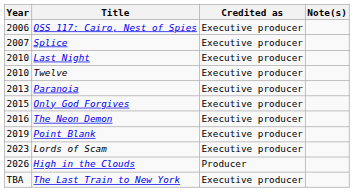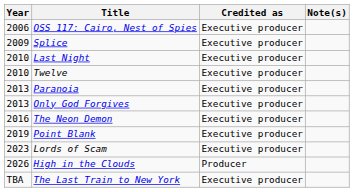Splice | Year: 2007 -> 2009
Only God Forgives | Year: 2015 -> 2013
